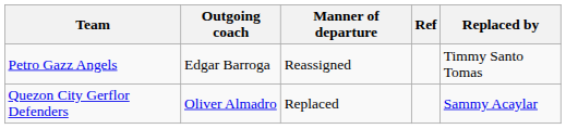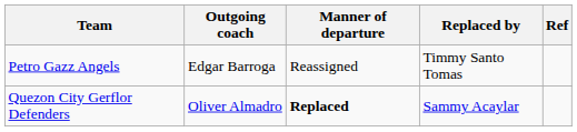columns swapped: Replaced by <-> Ref
Quezon City Gerflor Defenders | Manner of departure: normal -> bold
